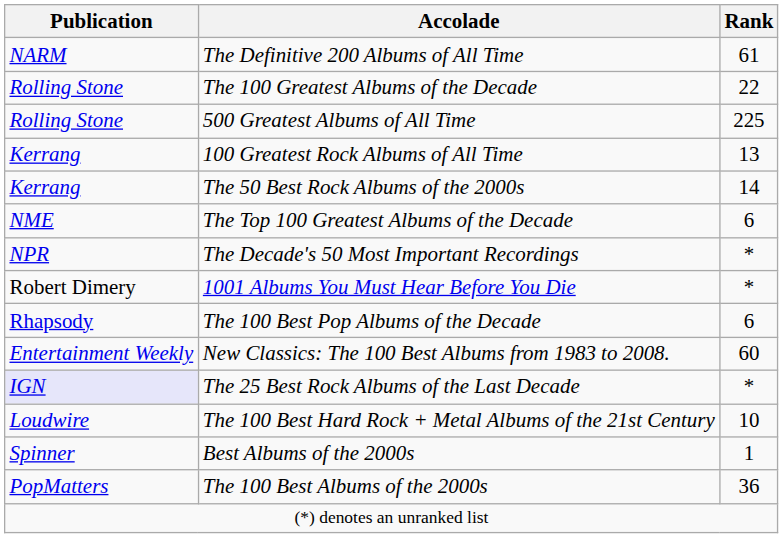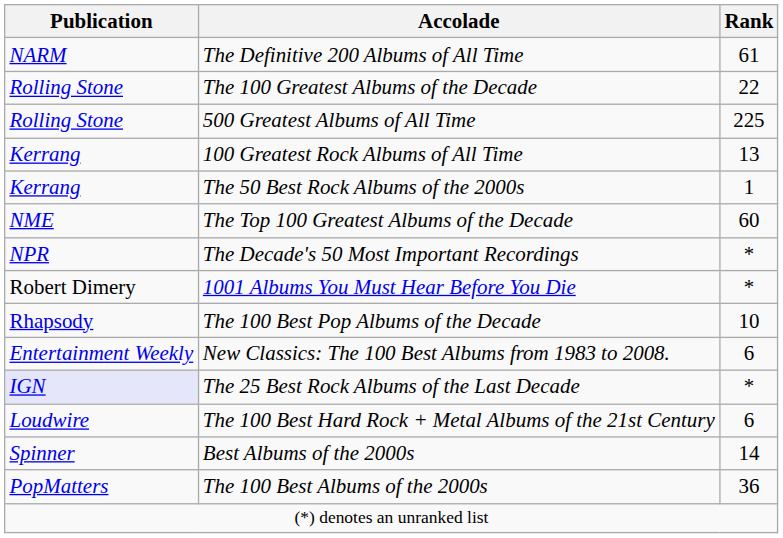The 50 Best Rock Albums of the 2000s | Rank: 14 -> 1
The Top 100 Greatest Albums of the Decade | Rank: 6 -> 60
The 100 Best Pop Albums of the Decade | Rank: 6 -> 10
New Classics: The 100 Best Albums from 1983 to 2008. | Rank: 60 -> 6
The 100 Best Hard Rock + Metal Albums of the 21st Century | Rank: 10 -> 6
Best Albums of the 2000s | Rank: 1 -> 14
